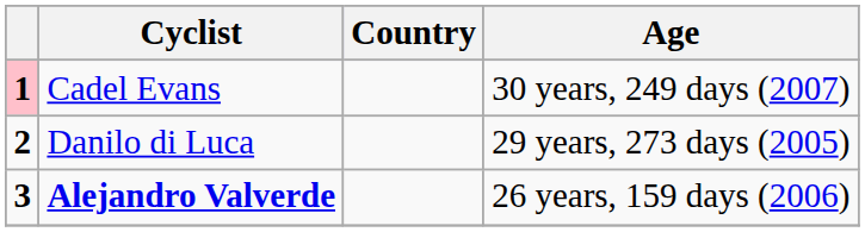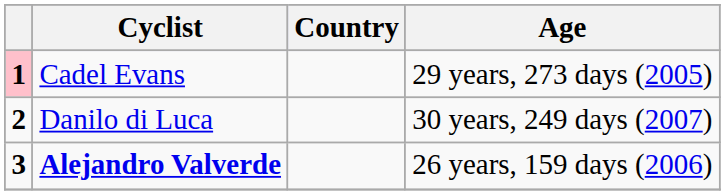Cadel Evans | Age: 30 years, 249 days (2007) -> 29 years, 273 days (2005)
Danilo di Luca | Age: 29 years, 273 days (2005) -> 30 years, 249 days (2007)
